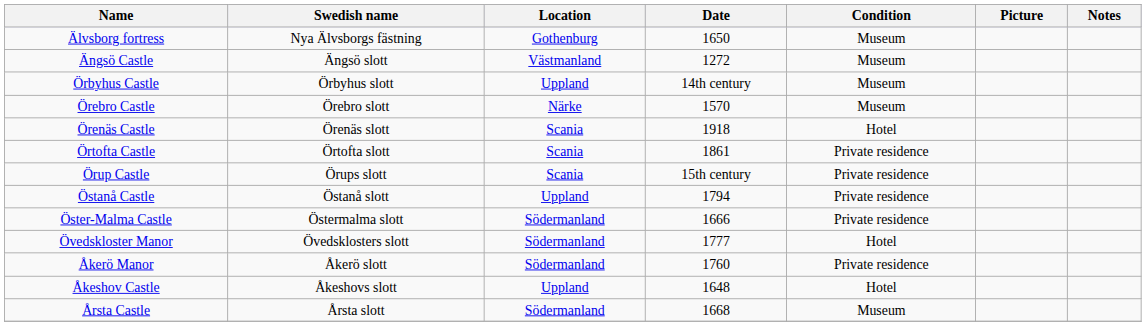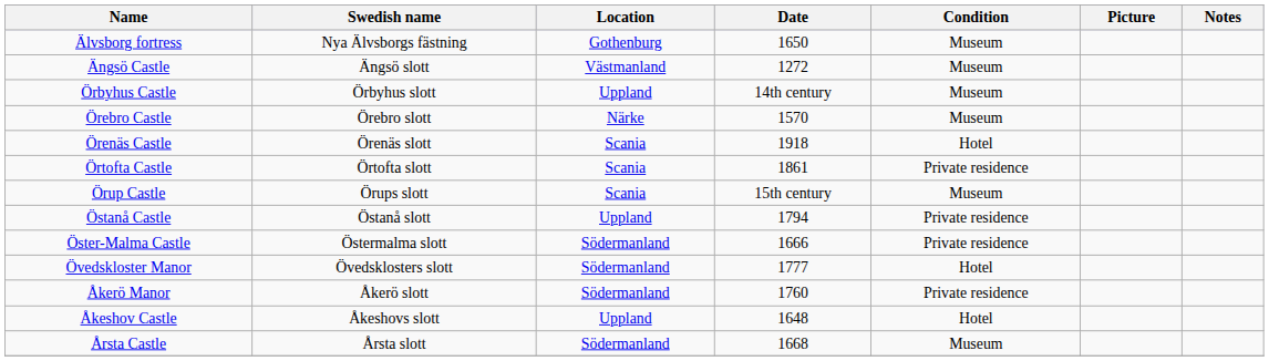Örup Castle | Condition: Private residence -> Museum
